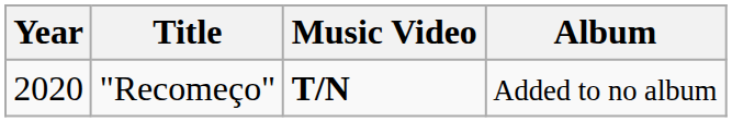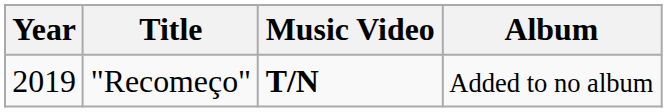"Recomeço" | Year: 2020 -> 2019
